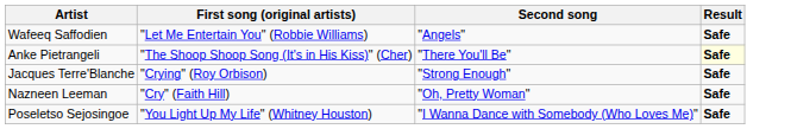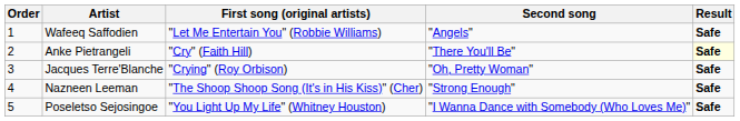+ column: Order | 1 | 2 | 3 | 4 | 5
Anke Pietrangeli | First song (original artists): "The Shoop Shoop Song (It's in His Kiss)" (Cher) -> "Cry" (Faith Hill)
Jacques Terre'Blanche | Second song: "Strong Enough" -> "Oh, Pretty Woman"
Nazneen Leeman | First song (original artists): "Cry" (Faith Hill) -> "The Shoop Shoop Song (It's in His Kiss)" (Cher)
Nazneen Leeman | Second song: "Oh, Pretty Woman" -> "Strong Enough"
